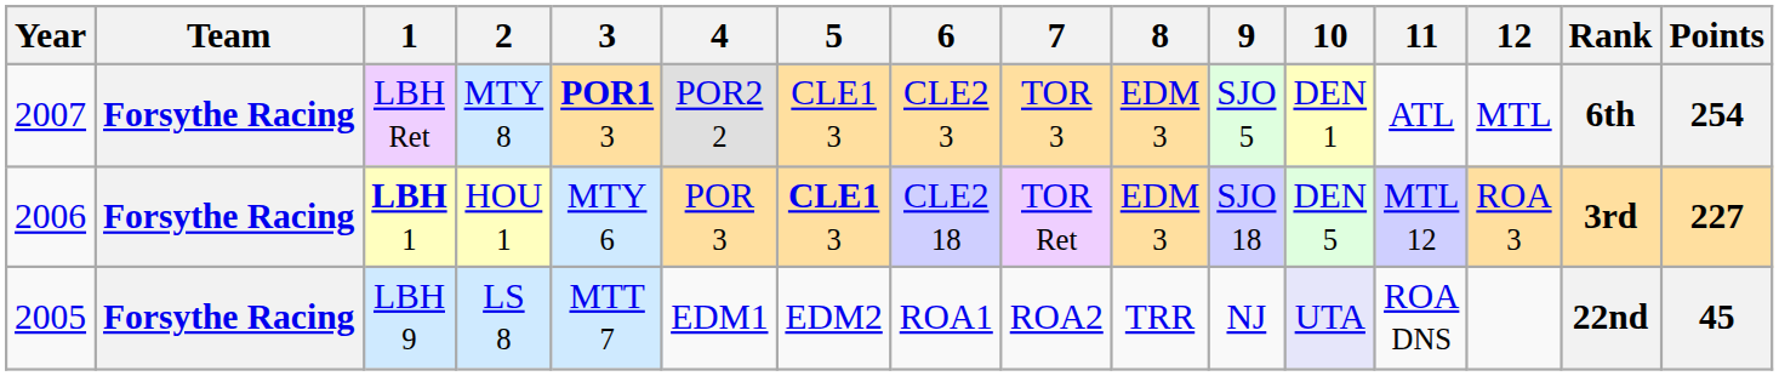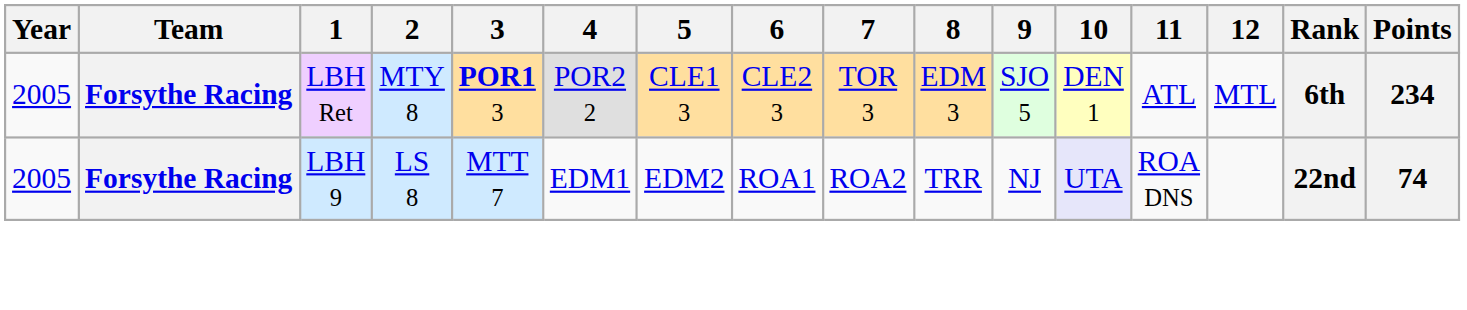LBH Ret | Year: 2007 -> 2005
LBH Ret | Points: 254 -> 234
- row: 2006 | Forsythe Racing | LBH 1 | HOU 1 | MTY 6 | POR 3 | CLE1 3 | CLE2 18 | TOR Ret | EDM 3 | SJO 18 | DEN 5 | MTL 12 | ROA 3 | 3rd | 227
LBH 9 | Points: 45 -> 74
